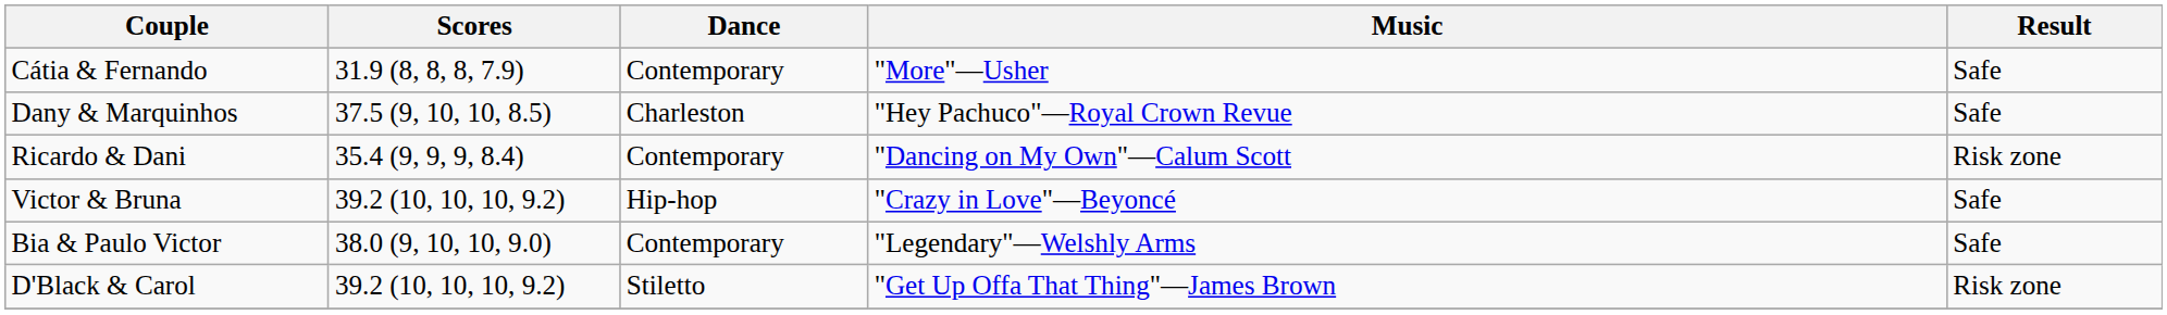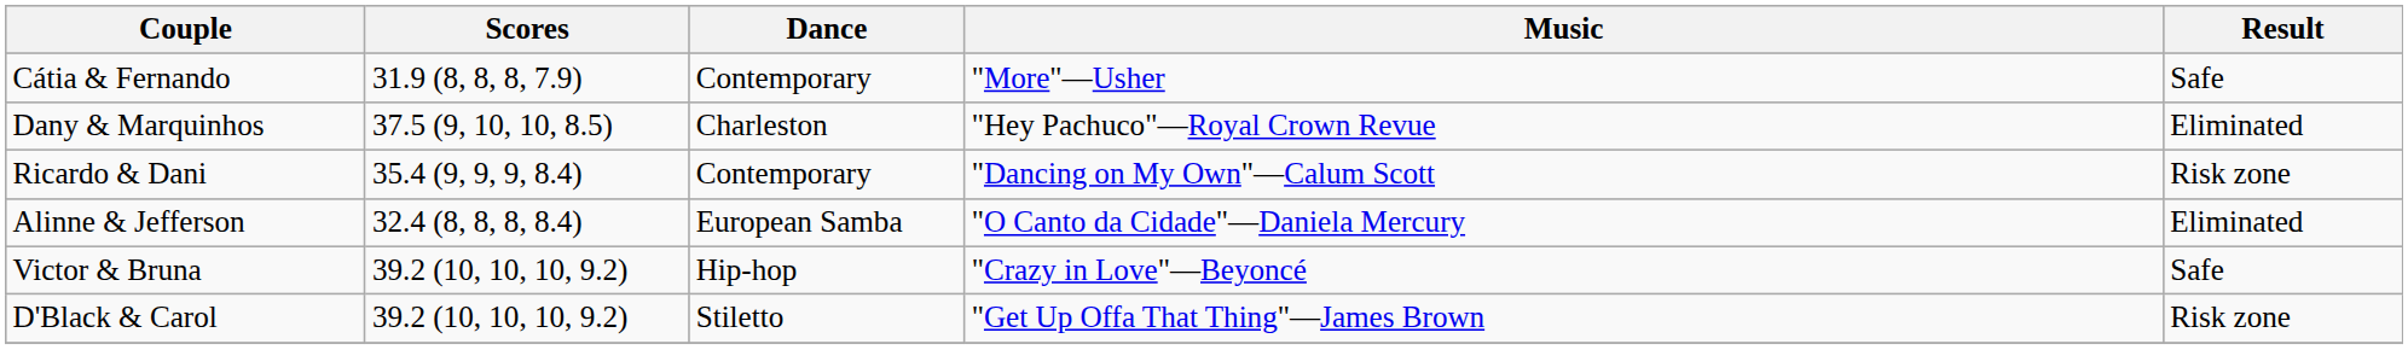Dany & Marquinhos | Result: Safe -> Eliminated
+ row: Alinne & Jefferson | 32.4 (8, 8, 8, 8.4) | European Samba | "O Canto da Cidade"—Daniela Mercury | Eliminated
- row: Bia & Paulo Victor | 38.0 (9, 10, 10, 9.0) | Contemporary | "Legendary"—Welshly Arms | Safe
